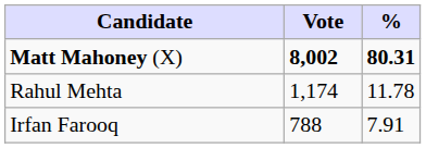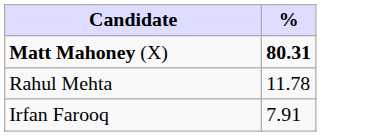- column: Vote | 8,002 | 1,174 | 788
